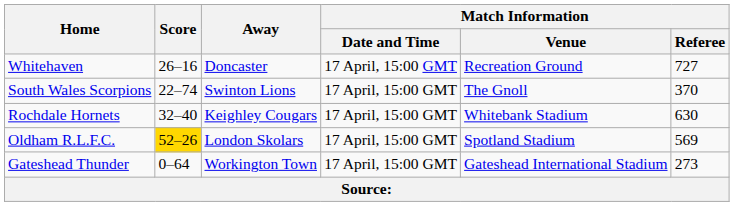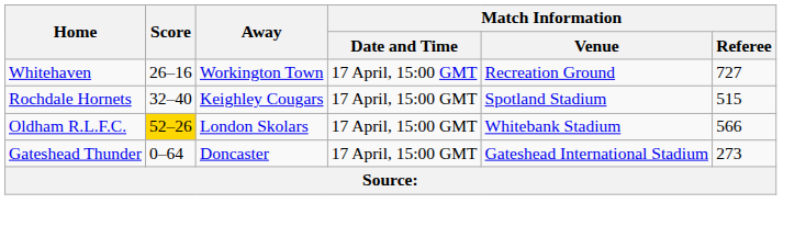Whitehaven | Away: Doncaster -> Workington Town
- row: South Wales Scorpions | 22–74 | Swinton Lions | 17 April, 15:00 GMT | The Gnoll | 370
Rochdale Hornets | Match Information / Venue: Whitebank Stadium -> Spotland Stadium
Rochdale Hornets | Match Information / Referee: 630 -> 515
Oldham R.L.F.C. | Match Information / Venue: Spotland Stadium -> Whitebank Stadium
Oldham R.L.F.C. | Match Information / Referee: 569 -> 566
Gateshead Thunder | Away: Workington Town -> Doncaster
